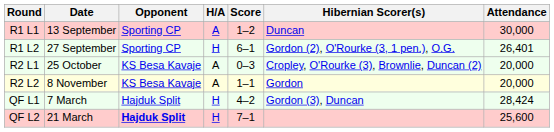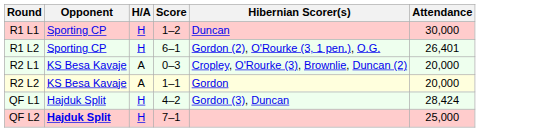- column: Date | 13 September | 27 September | 25 October | 8 November | 7 March | 21 March
R1 L1 | H/A: A -> H
QF L2 | Attendance: 25,600 -> 25,000
